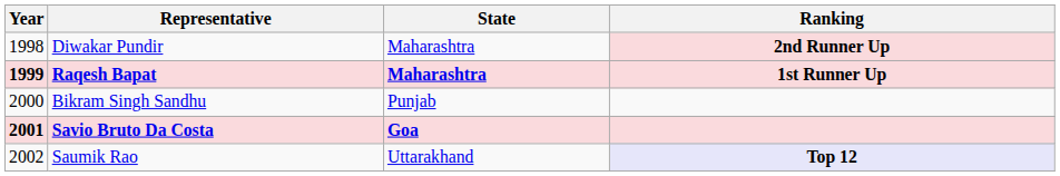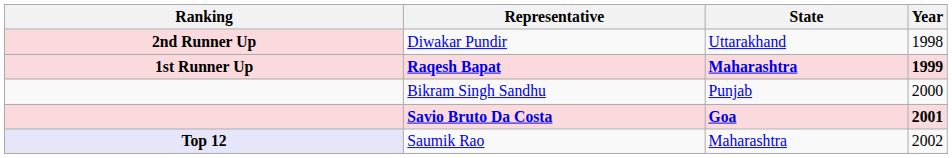columns swapped: Year <-> Ranking
Diwakar Pundir | State: Maharashtra -> Uttarakhand
Saumik Rao | State: Uttarakhand -> Maharashtra
